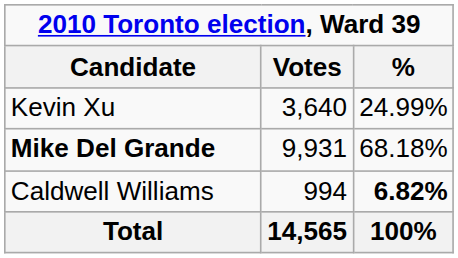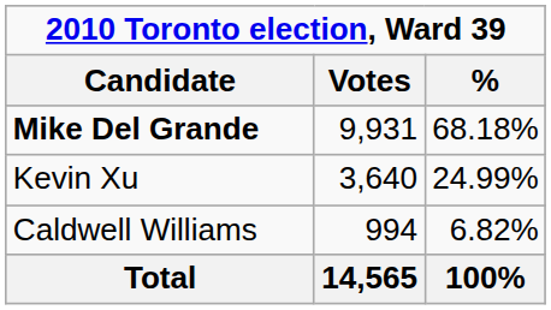rows swapped: Mike Del Grande <-> Kevin Xu
Caldwell Williams | %: bold -> normal
